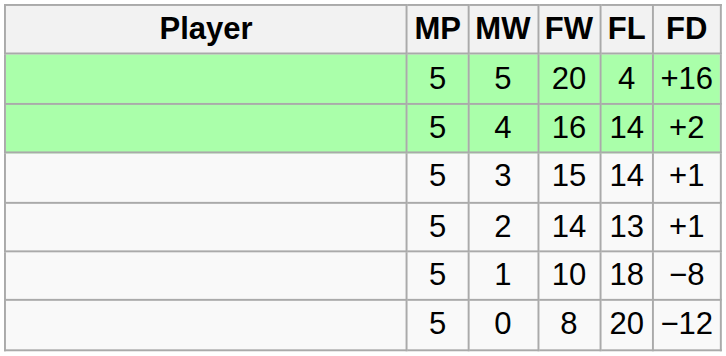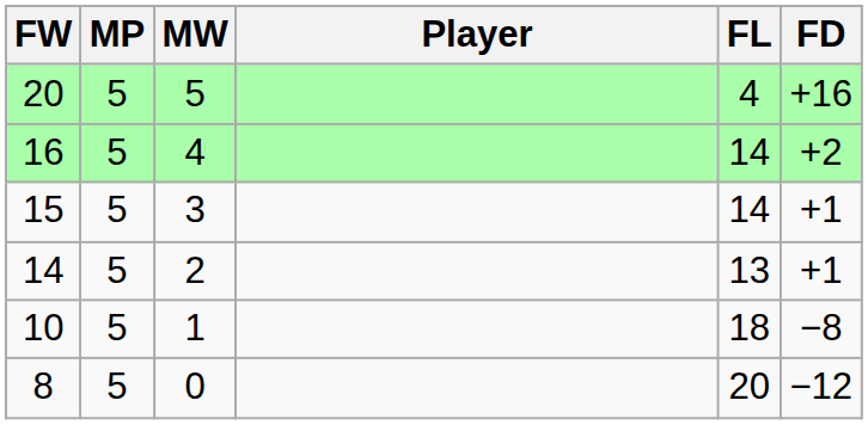columns swapped: Player <-> FW
